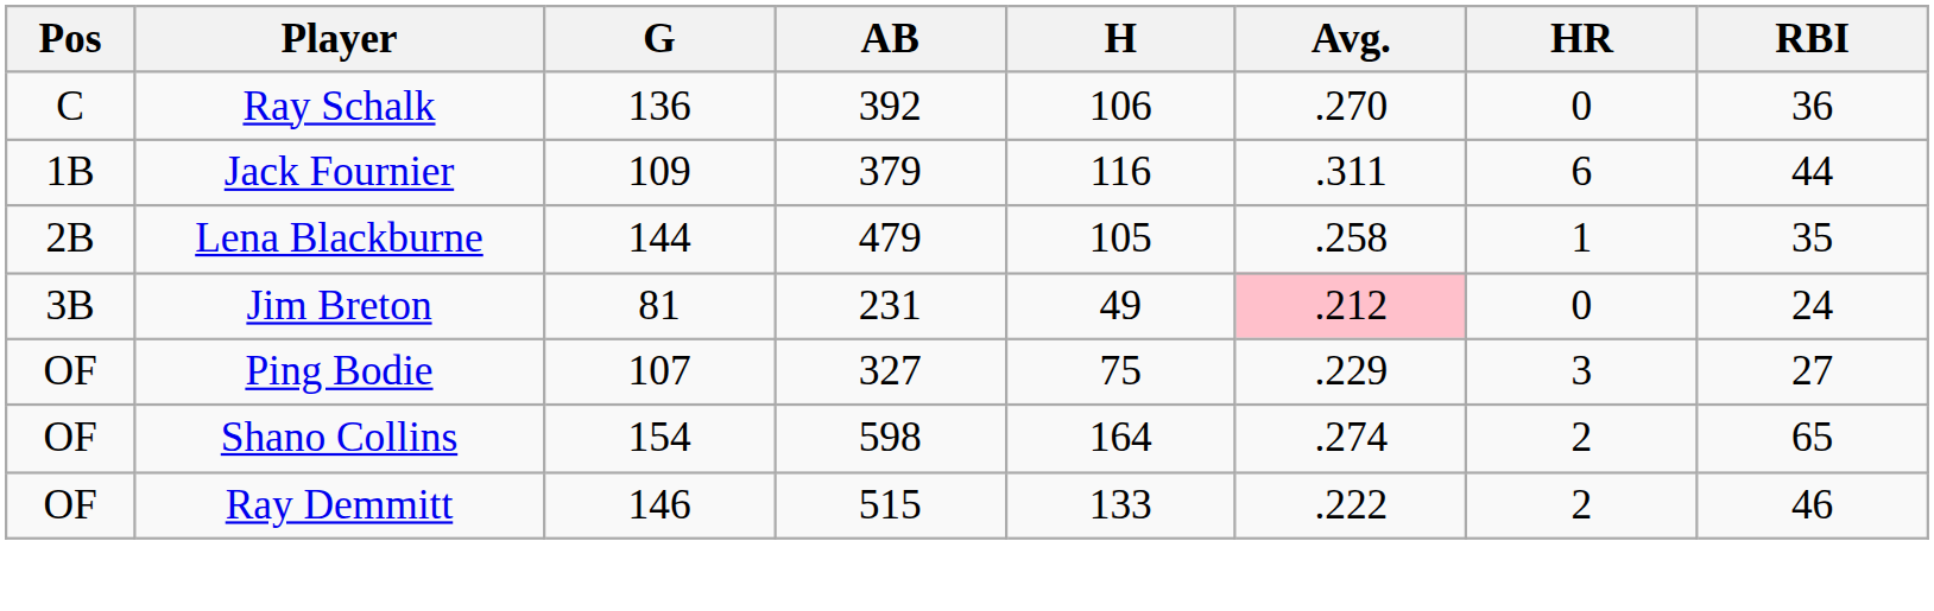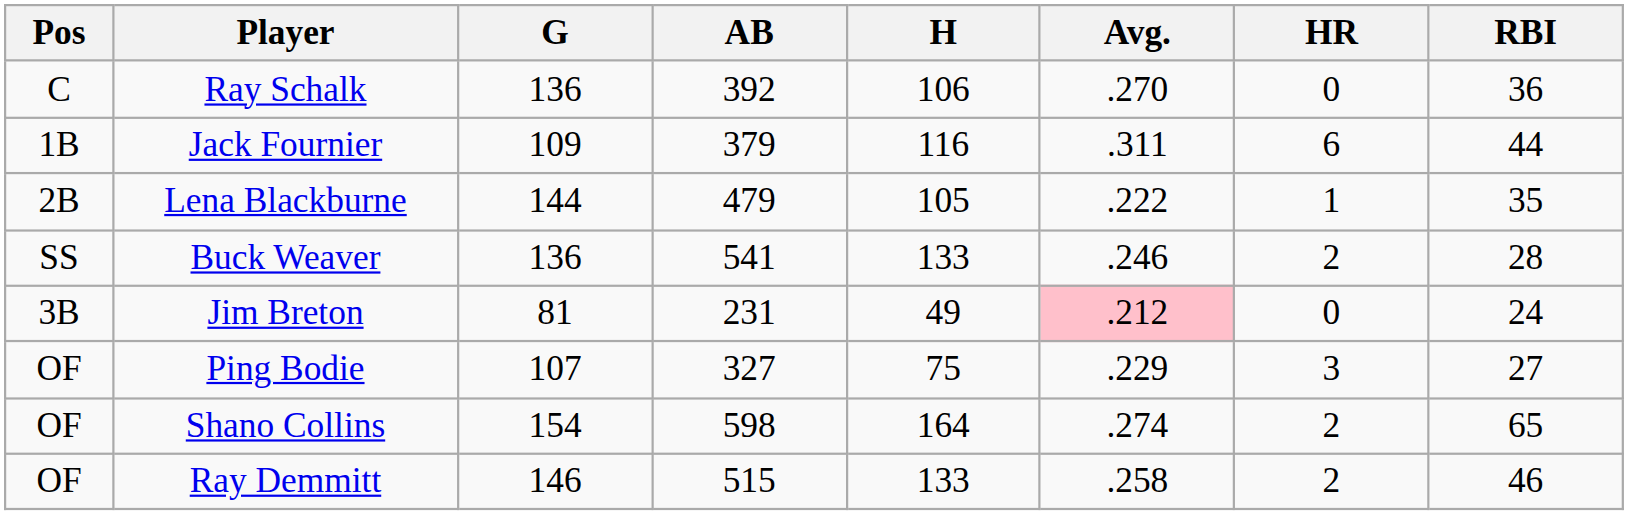Lena Blackburne | Avg.: .258 -> .222
+ row: SS | Buck Weaver | 136 | 541 | 133 | .246 | 2 | 28
Ray Demmitt | Avg.: .222 -> .258
